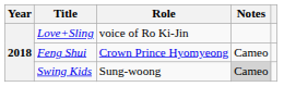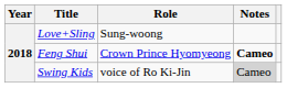Love+Sling | Role: voice of Ro Ki-Jin -> Sung-woong
Feng Shui | Notes: normal -> bold
Swing Kids | Role: Sung-woong -> voice of Ro Ki-Jin
